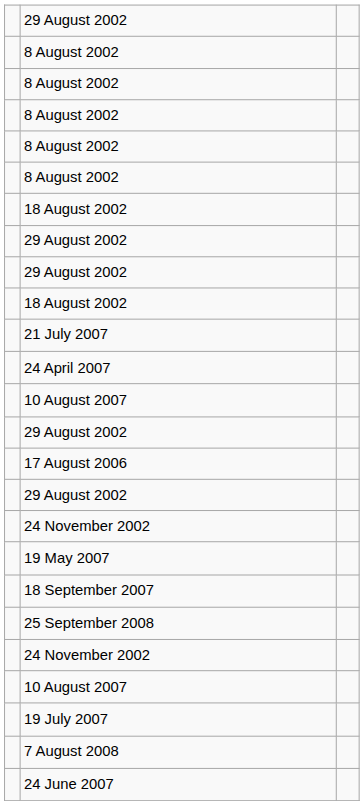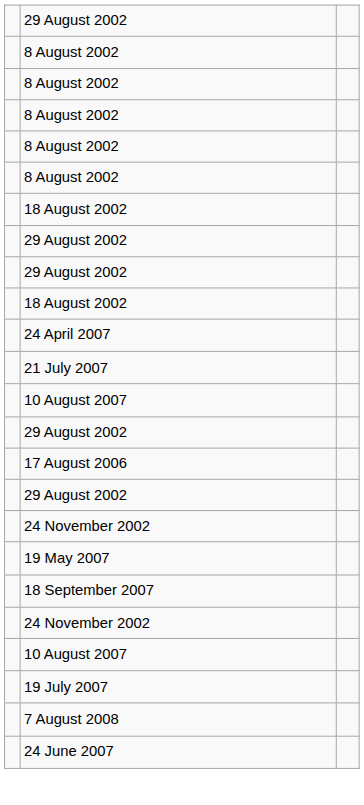rows swapped: 24 April 2007 <-> 21 July 2007
- row: 25 September 2008
